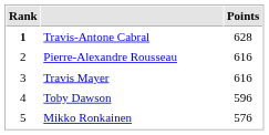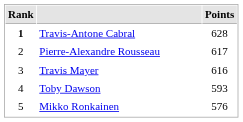Pierre-Alexandre Rousseau | Points: 616 -> 617
Toby Dawson | Points: 596 -> 593
